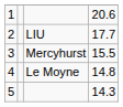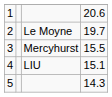2 | column 3: LIU -> Le Moyne
2 | column 4: 17.7 -> 19.7
4 | column 3: Le Moyne -> LIU
4 | column 4: 14.8 -> 15.1
